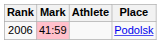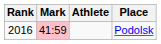Podolsk | Rank: 2006 -> 2016
